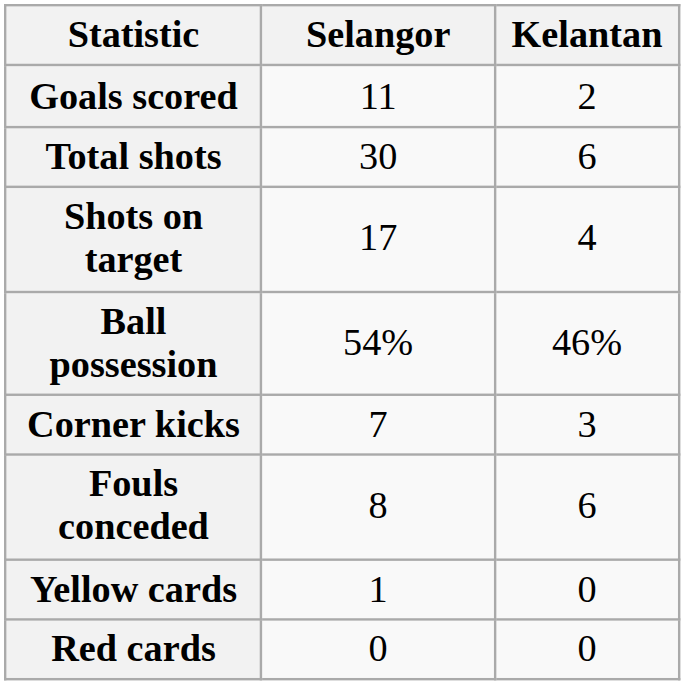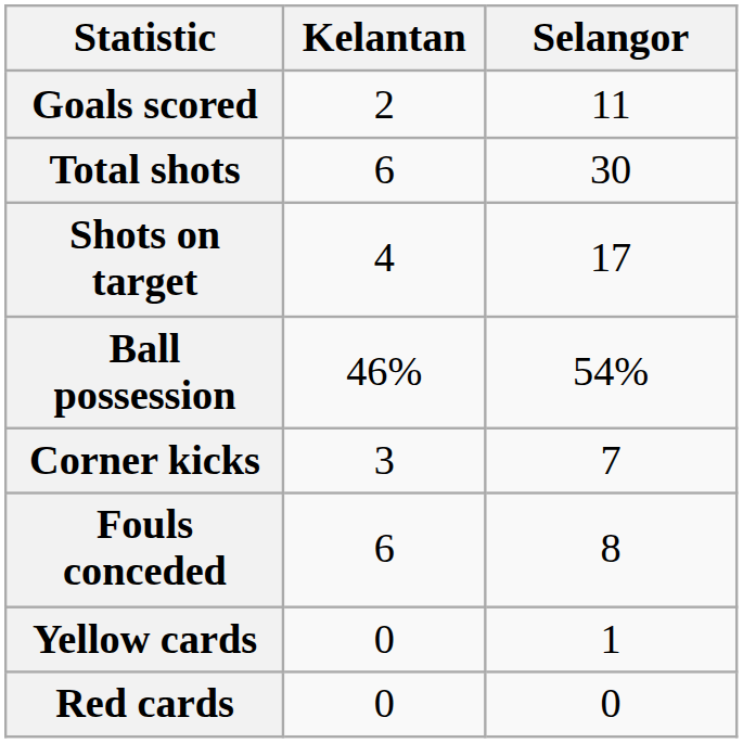columns swapped: Kelantan <-> Selangor
